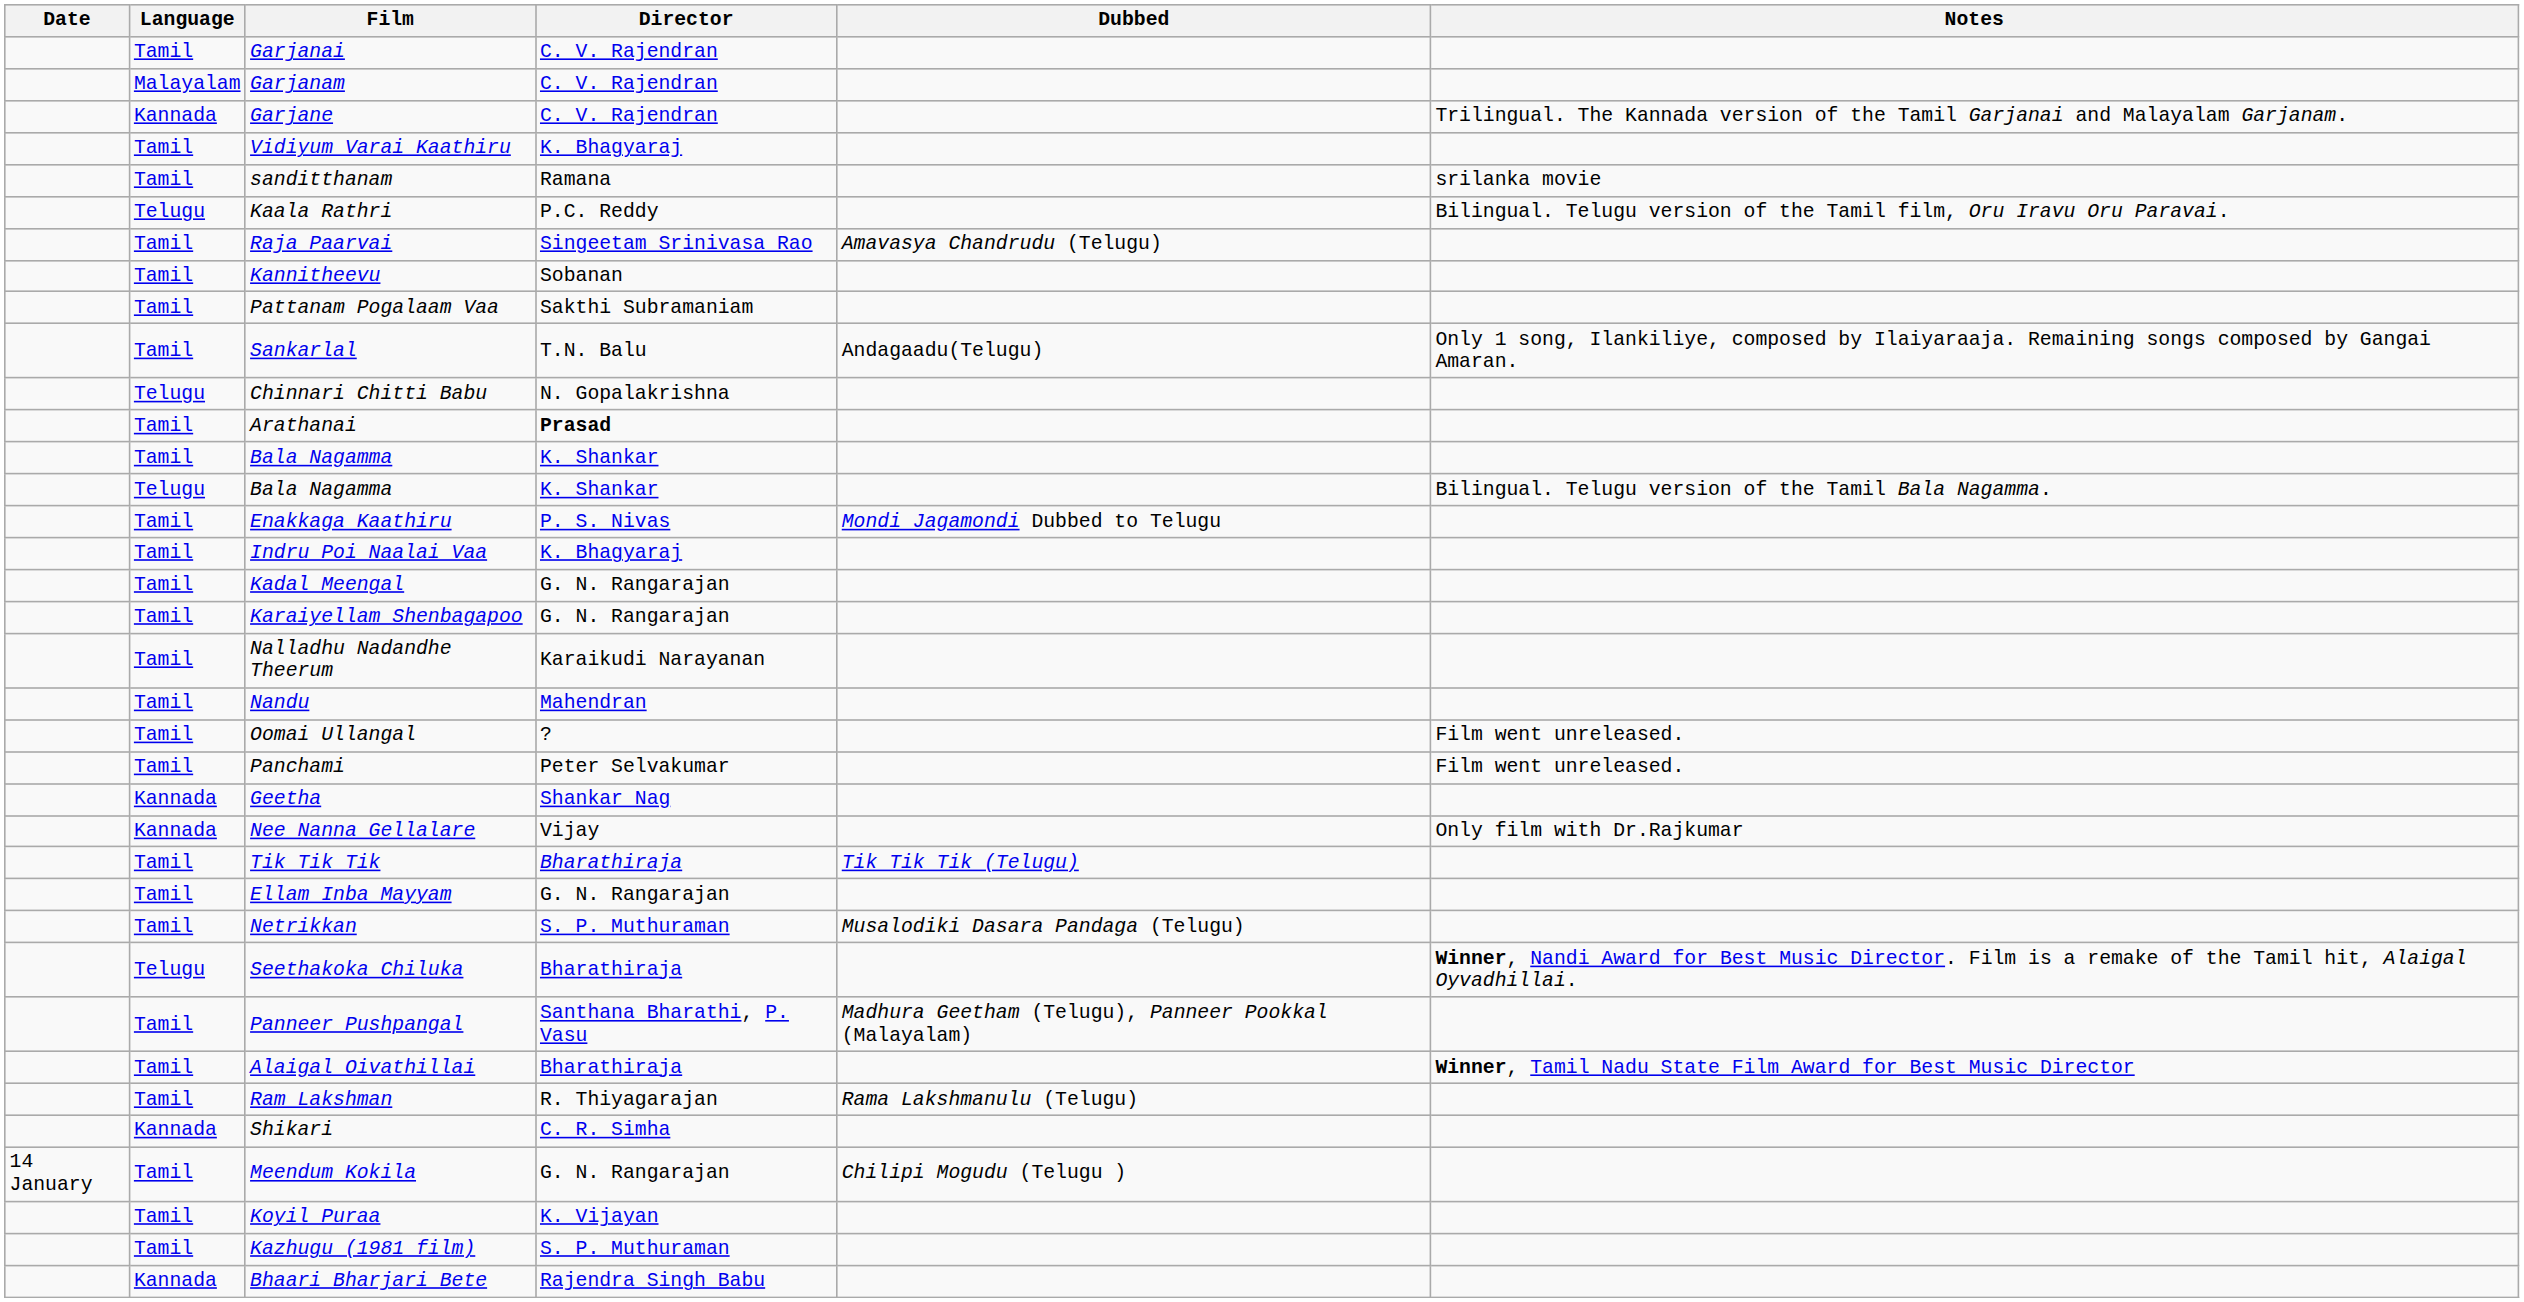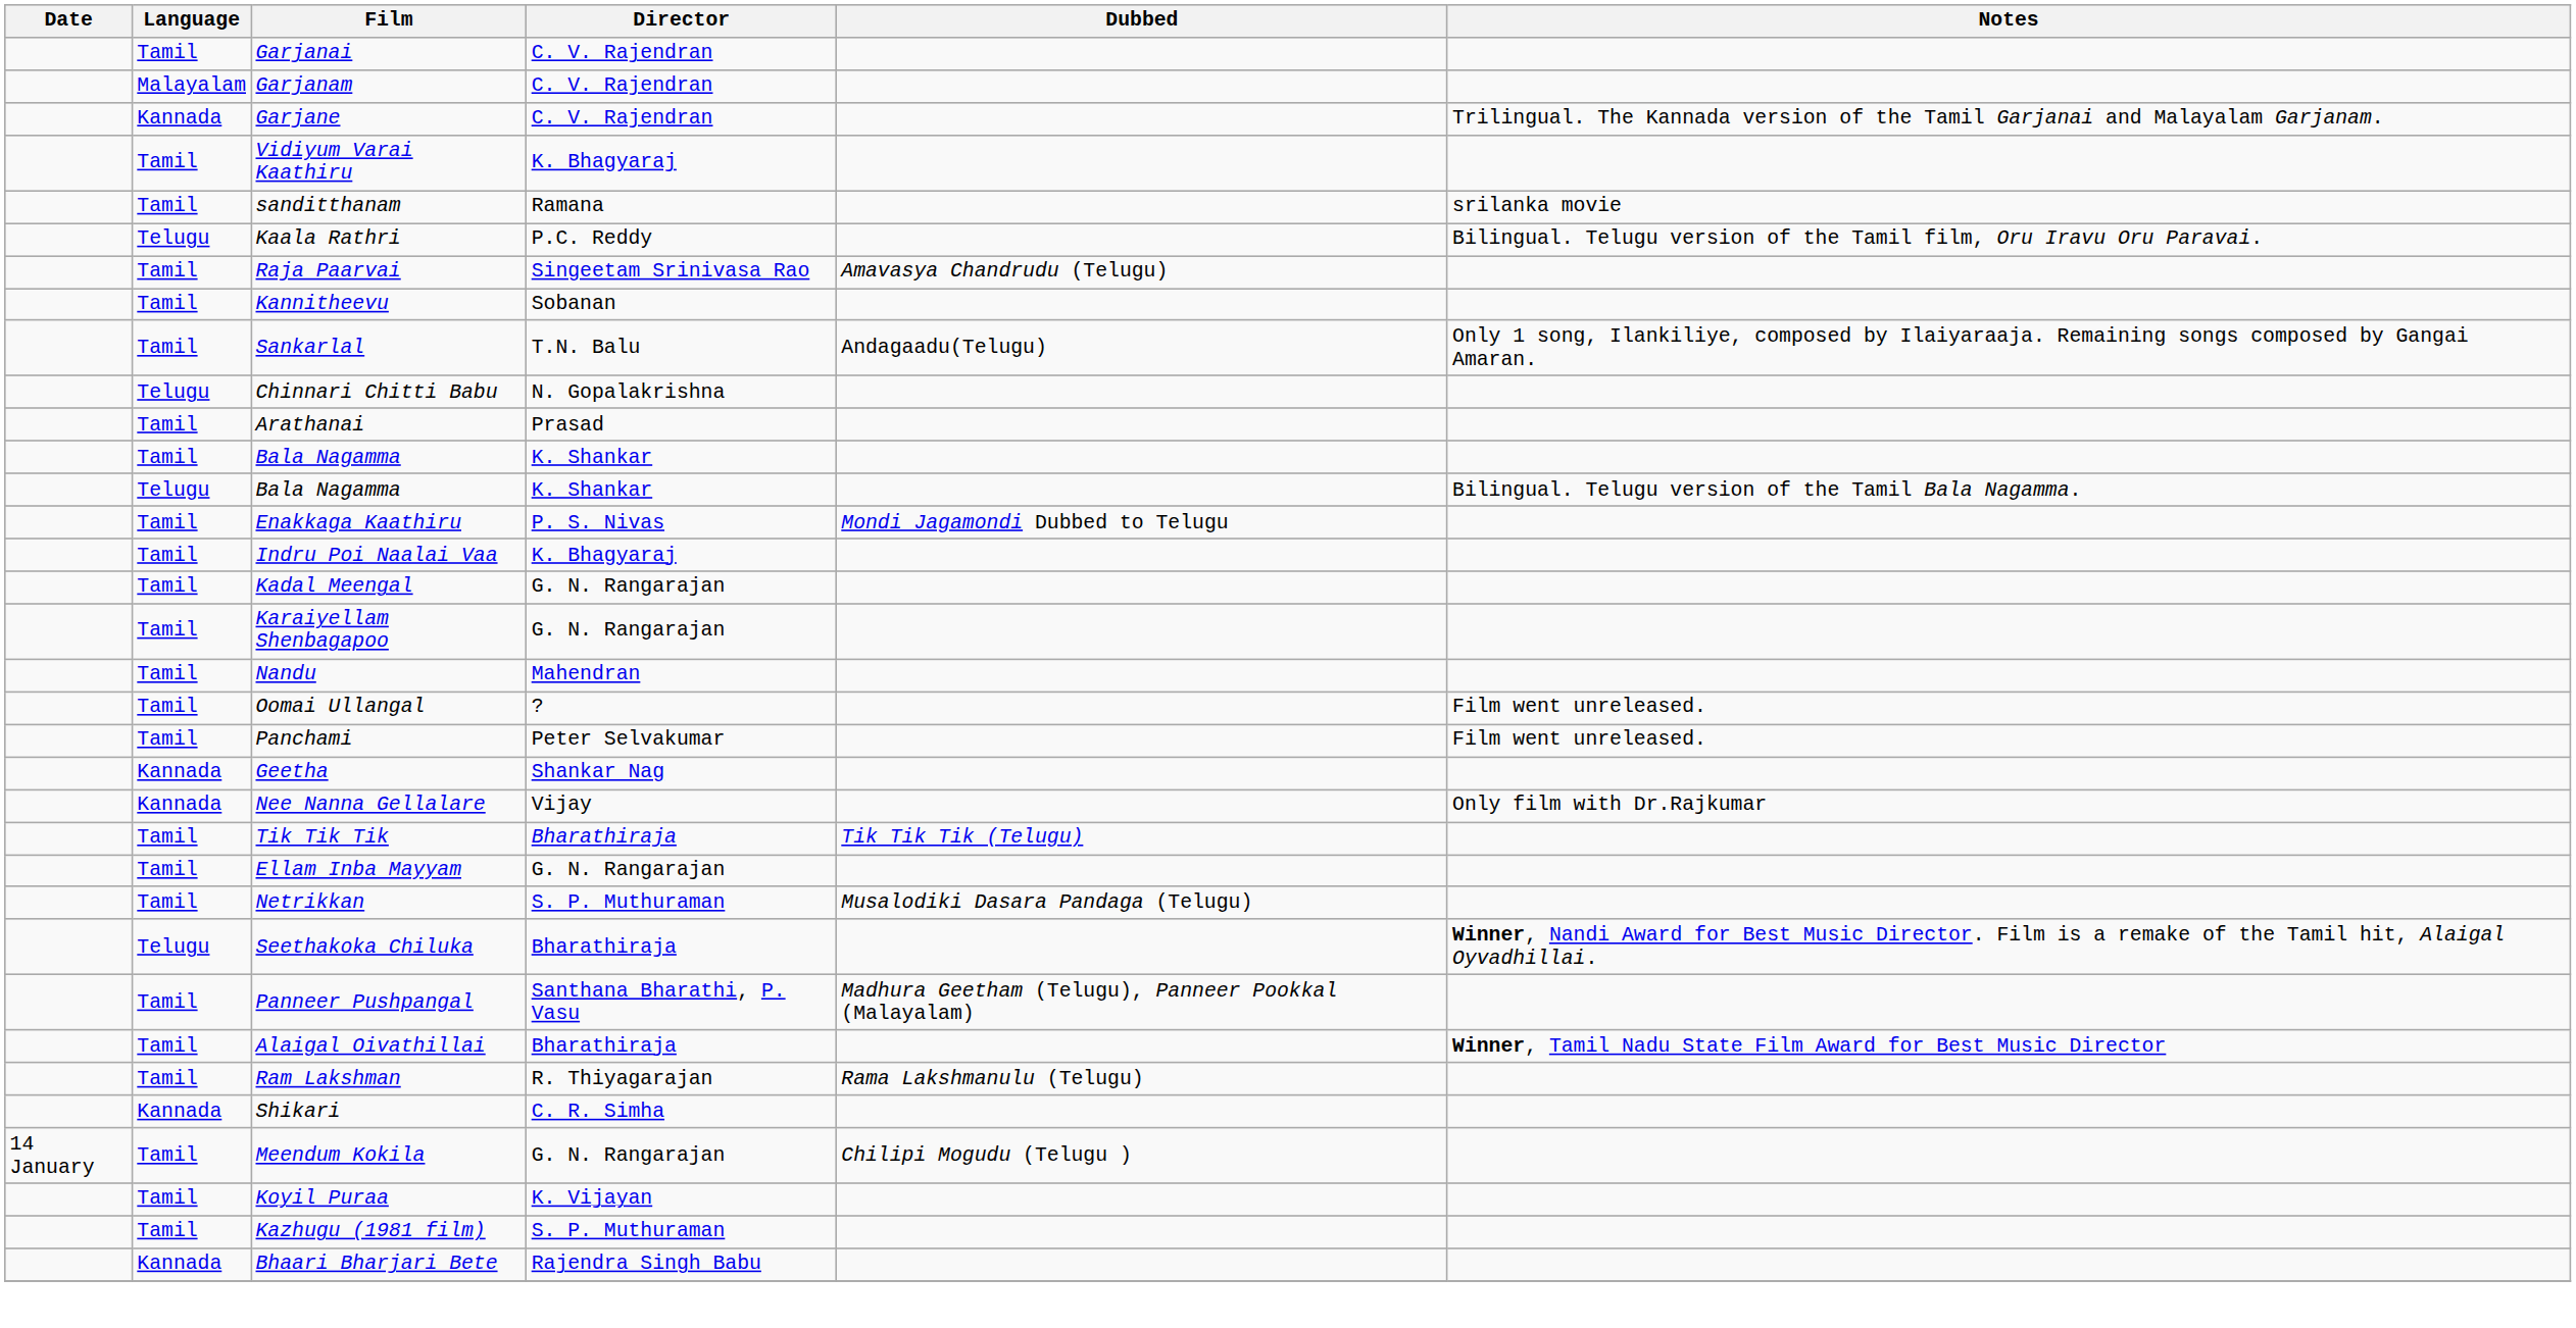- row: Tamil | Pattanam Pogalaam Vaa | Sakthi Subramaniam
Arathanai | Director: bold -> normal
- row: Tamil | Nalladhu Nadandhe Theerum | Karaikudi Narayanan
